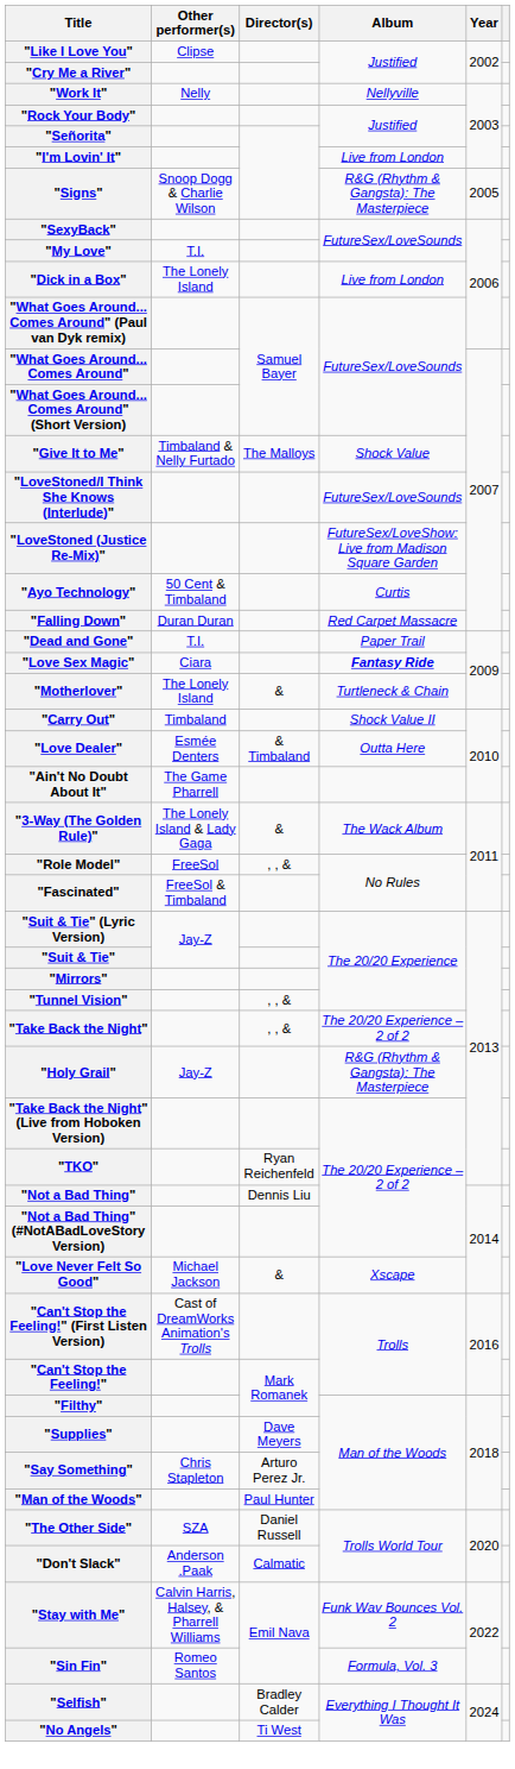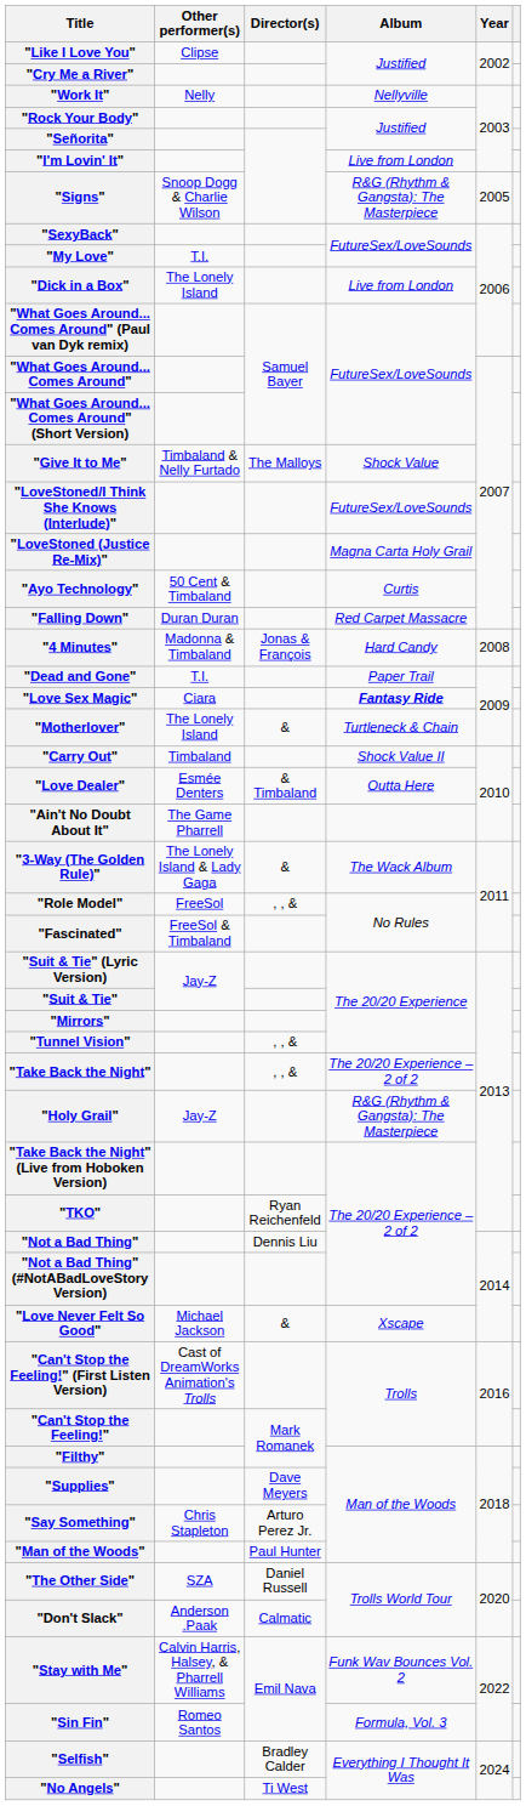"LoveStoned (Justice Re-Mix)" | Album: FutureSex/LoveShow: Live from Madison Square Garden -> Magna Carta Holy Grail
+ row: "4 Minutes" | Madonna & Timbaland | Jonas & François | Hard Candy | 2008
